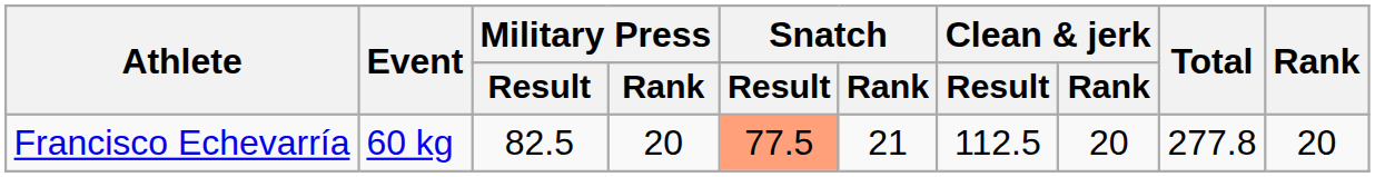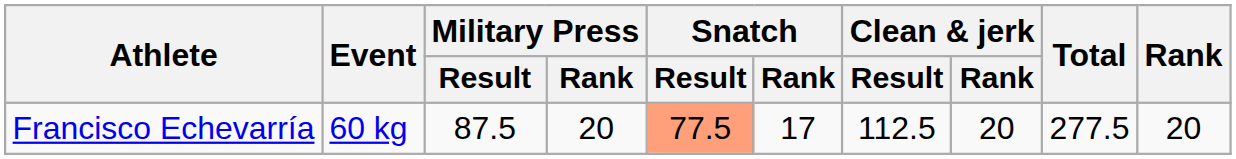Francisco Echevarría | Military Press / Result: 82.5 -> 87.5
Francisco Echevarría | Snatch / Rank: 21 -> 17
Francisco Echevarría | Total: 277.8 -> 277.5
